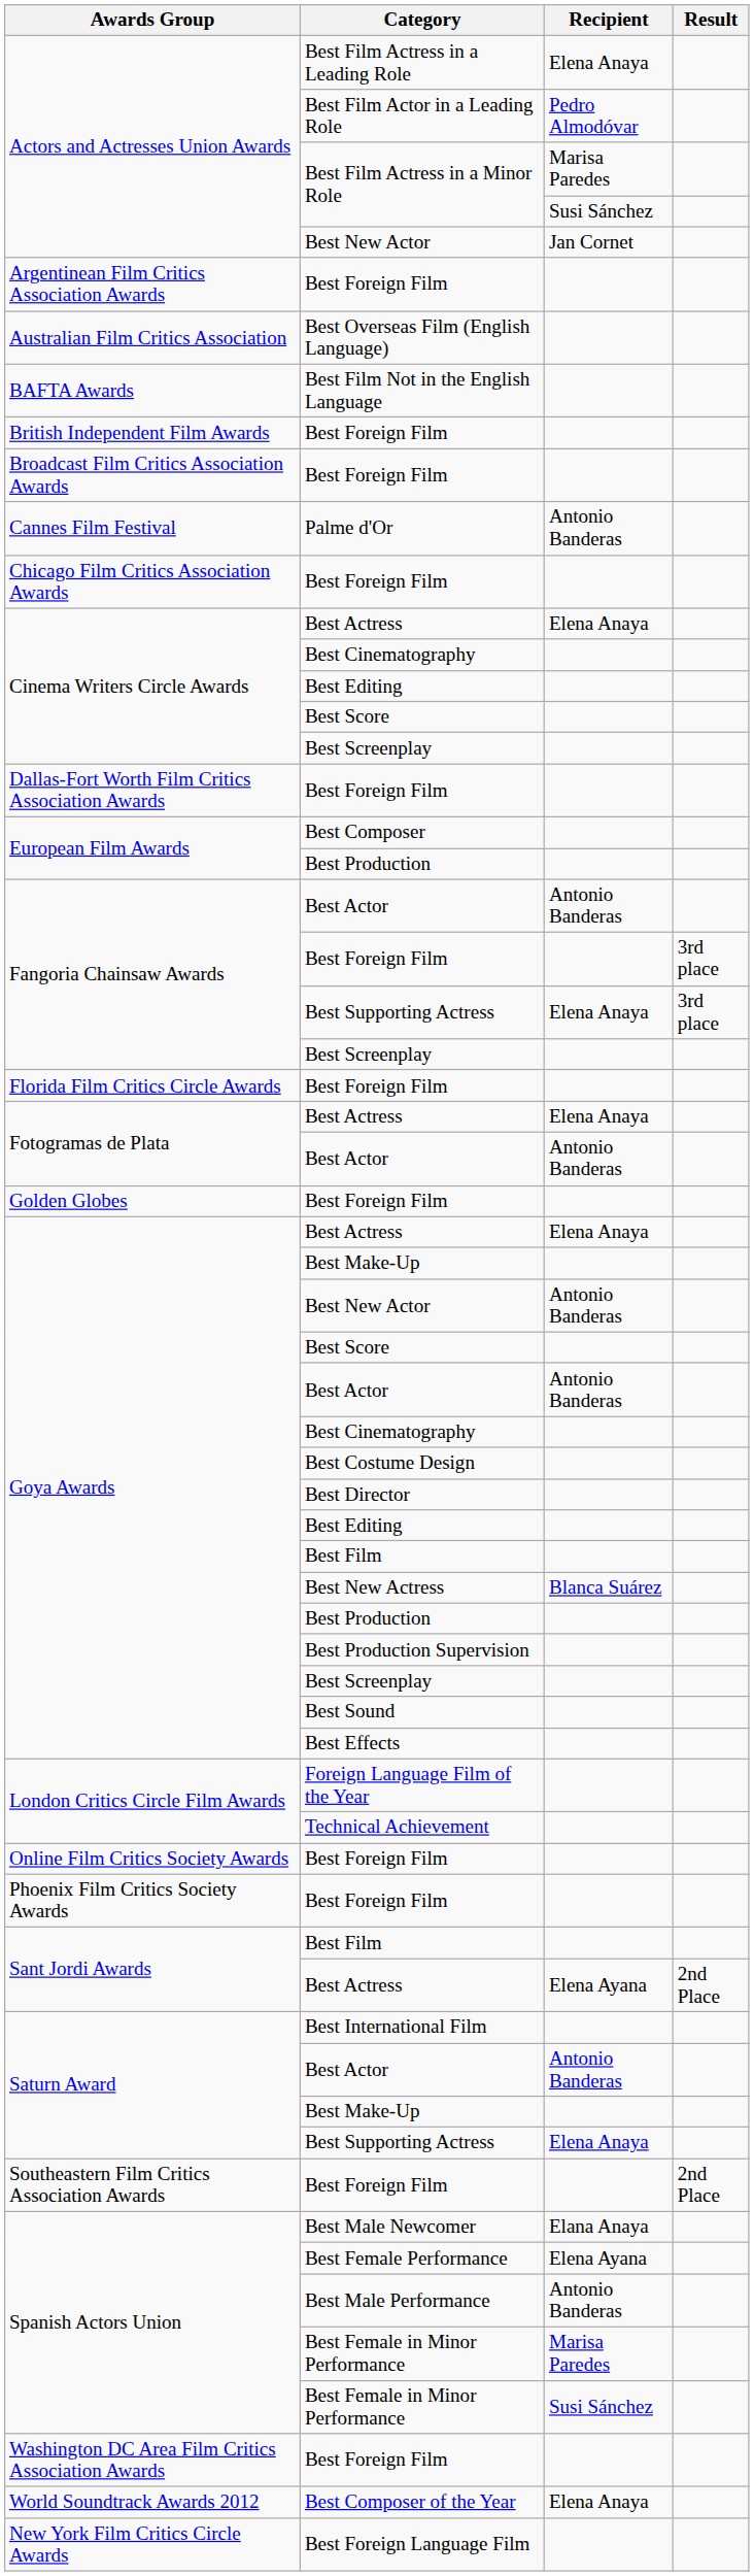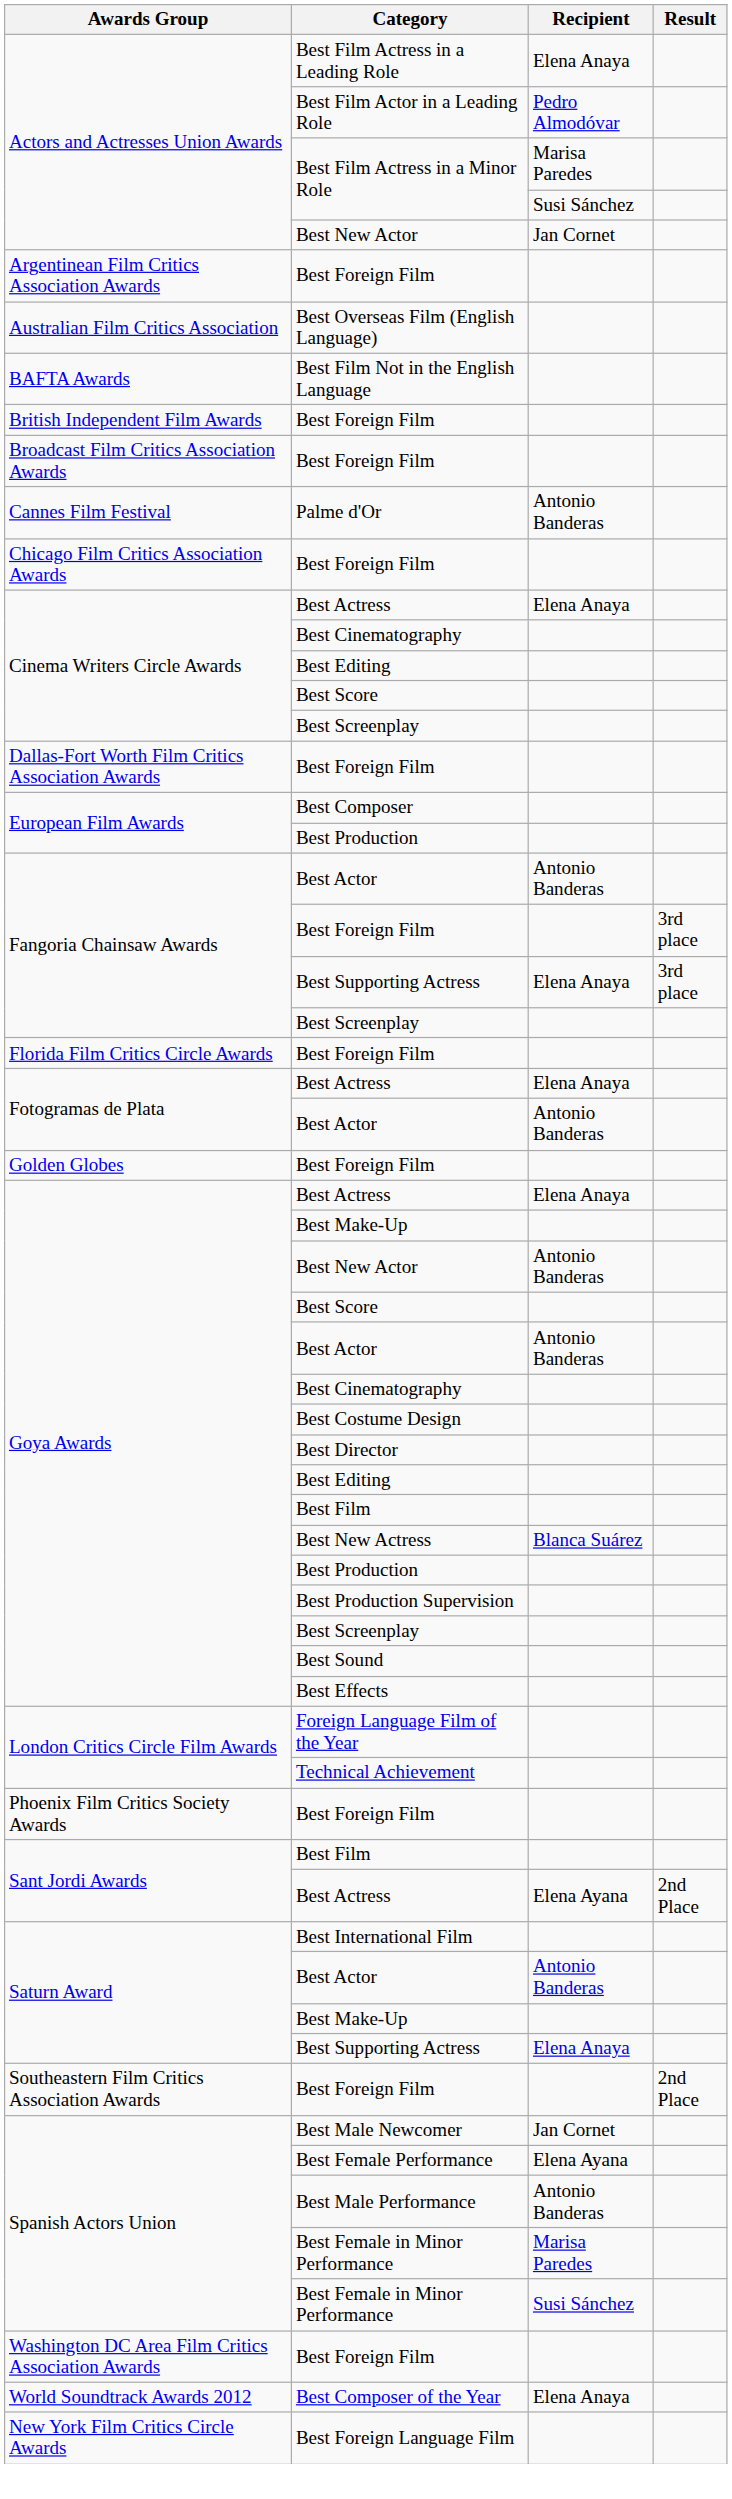- row: Online Film Critics Society Awards | Best Foreign Film
Best Male Newcomer | Recipient: Elana Anaya -> Jan Cornet
